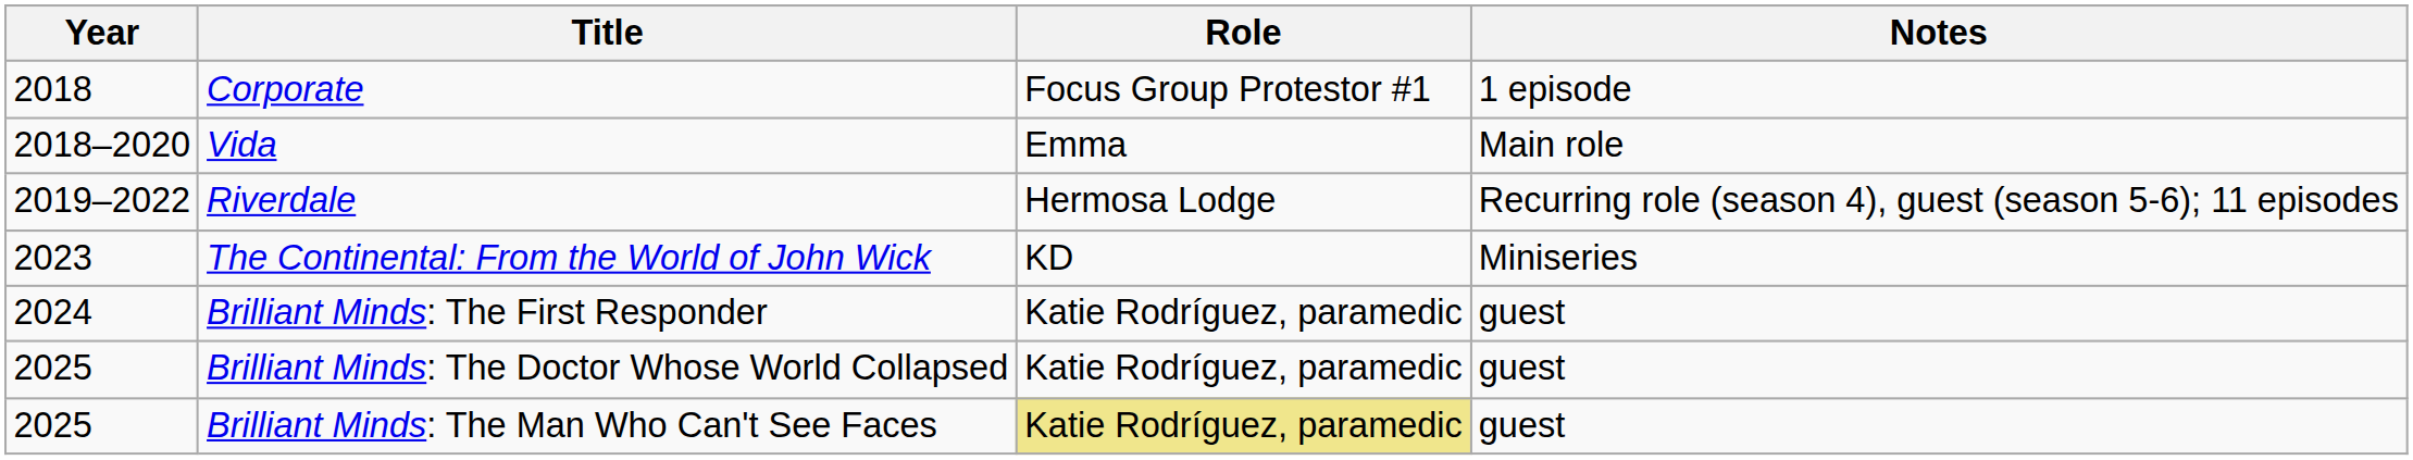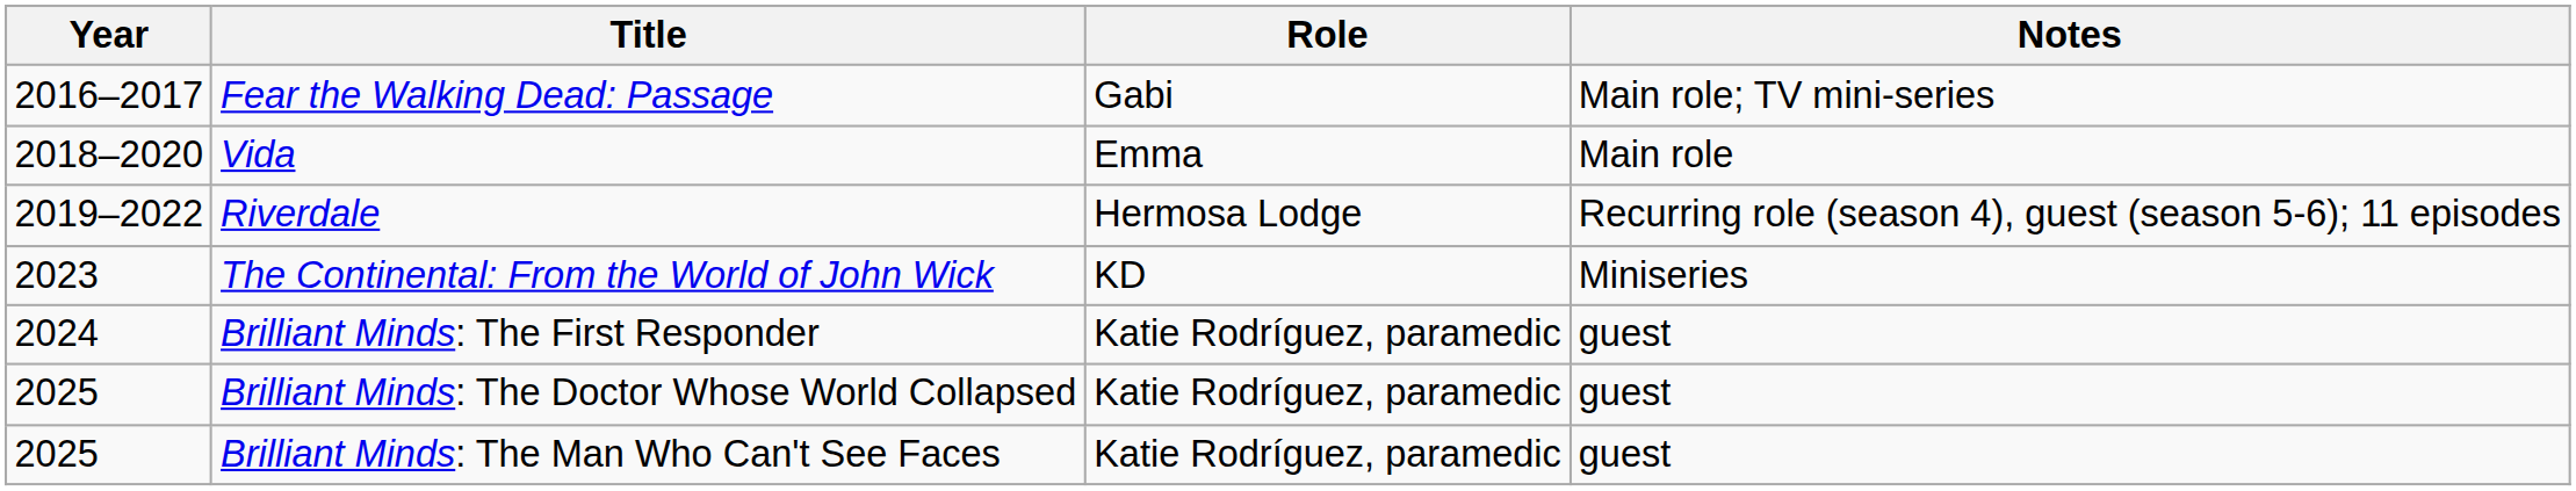+ row: 2016–2017 | Fear the Walking Dead: Passage | Gabi | Main role; TV mini-series
- row: 2018 | Corporate | Focus Group Protestor #1 | 1 episode
Brilliant Minds: The Man Who Can't See Faces | Role: khaki background -> no background
